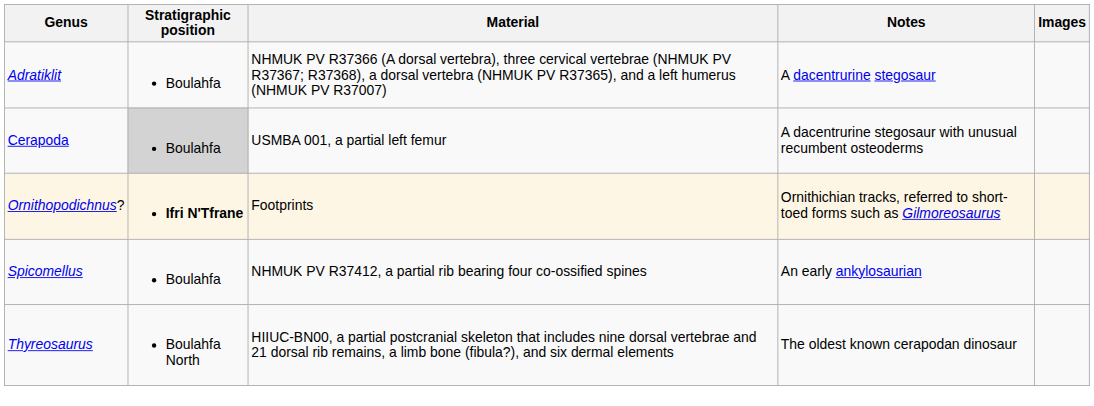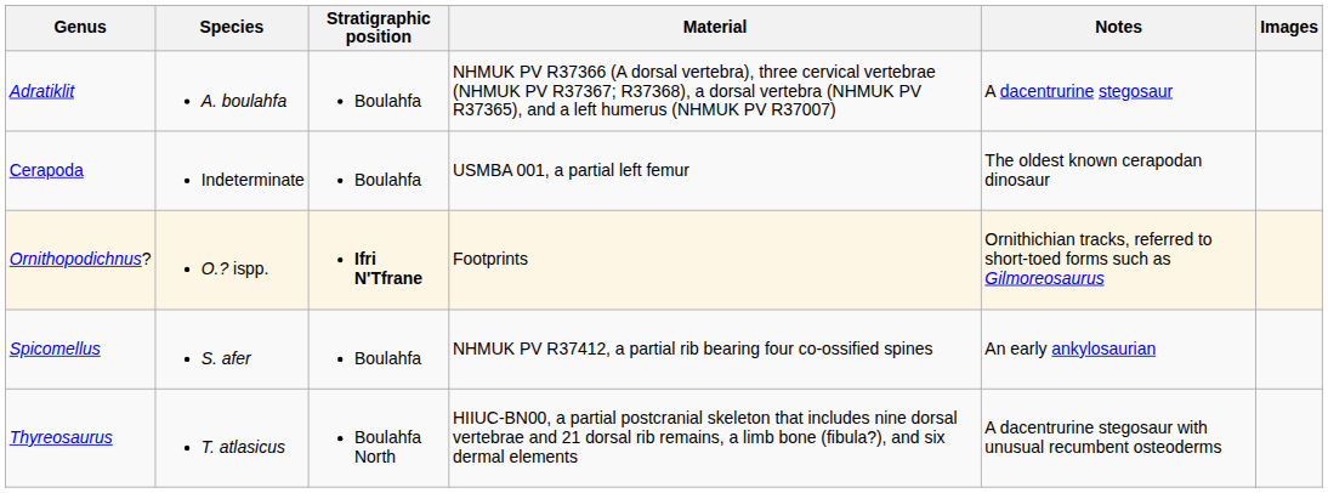+ column: Species | A. boulahfa | Indeterminate | O.? ispp. | S. afer | T. atlasicus
Cerapoda | Stratigraphic position: lightgrey background -> no background
Cerapoda | Notes: A dacentrurine stegosaur with unusual recumbent osteoderms -> The oldest known cerapodan dinosaur
Thyreosaurus | Notes: The oldest known cerapodan dinosaur -> A dacentrurine stegosaur with unusual recumbent osteoderms
